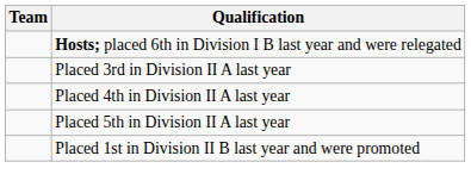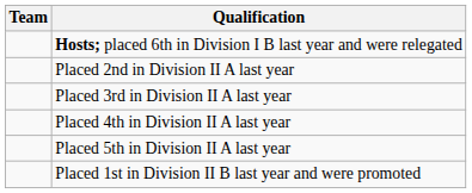+ row: Placed 2nd in Division II A last year
